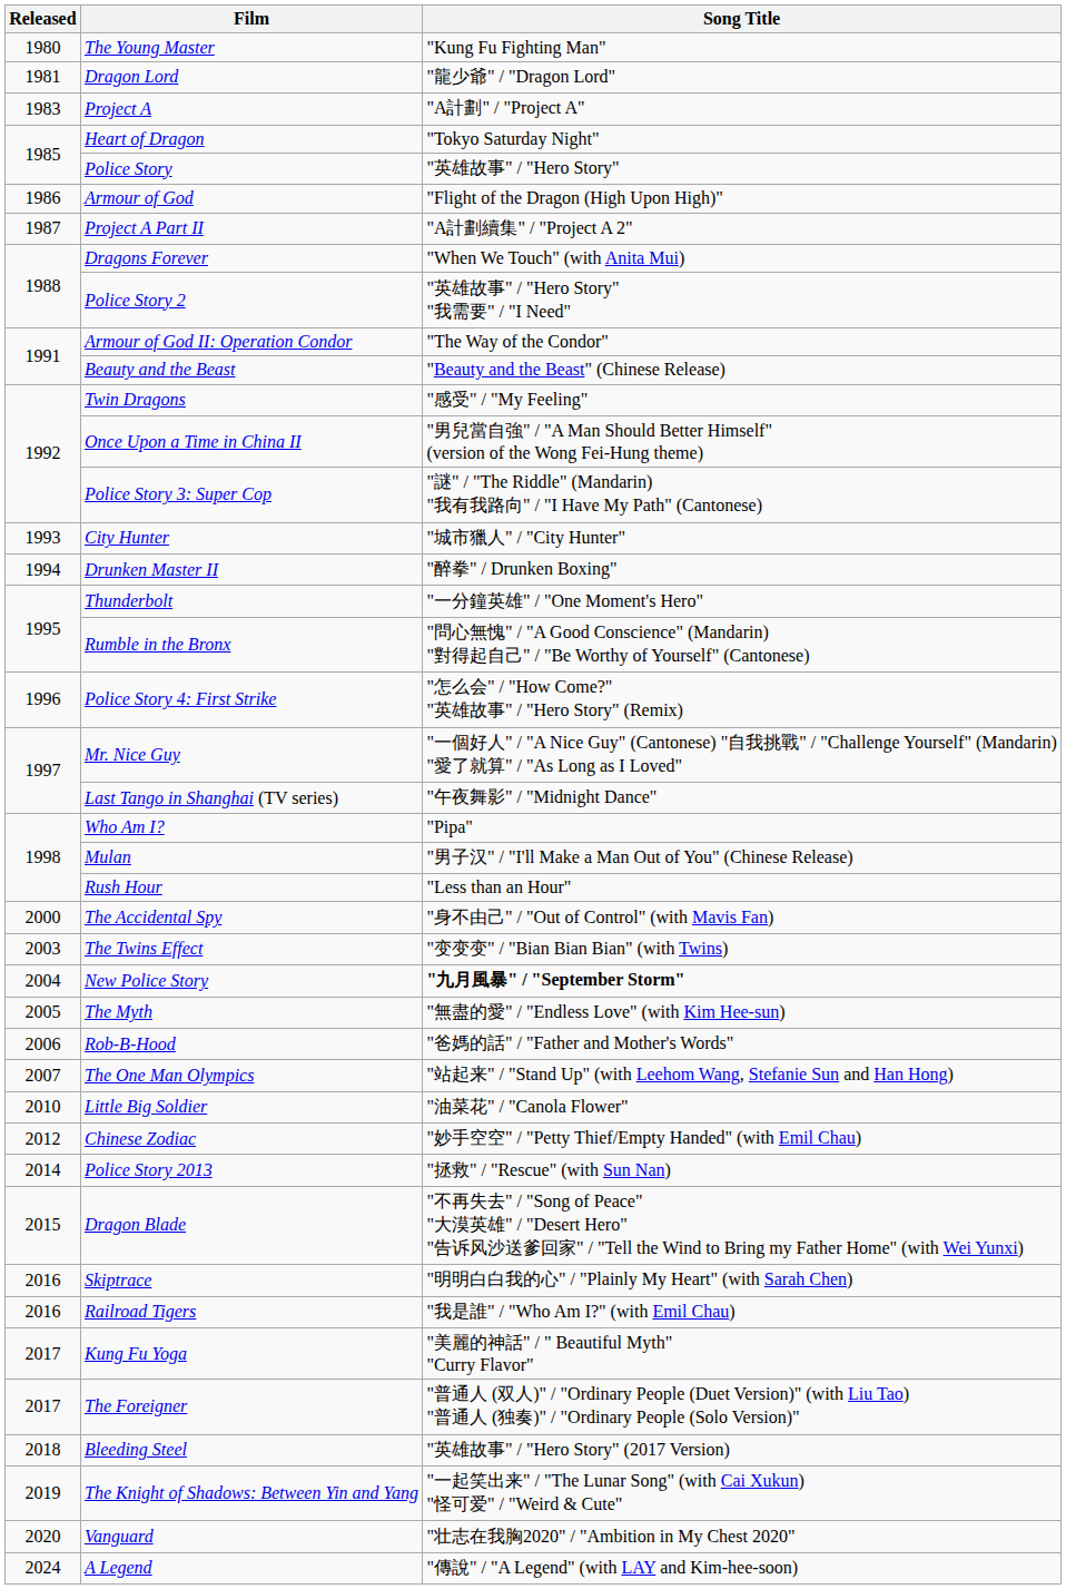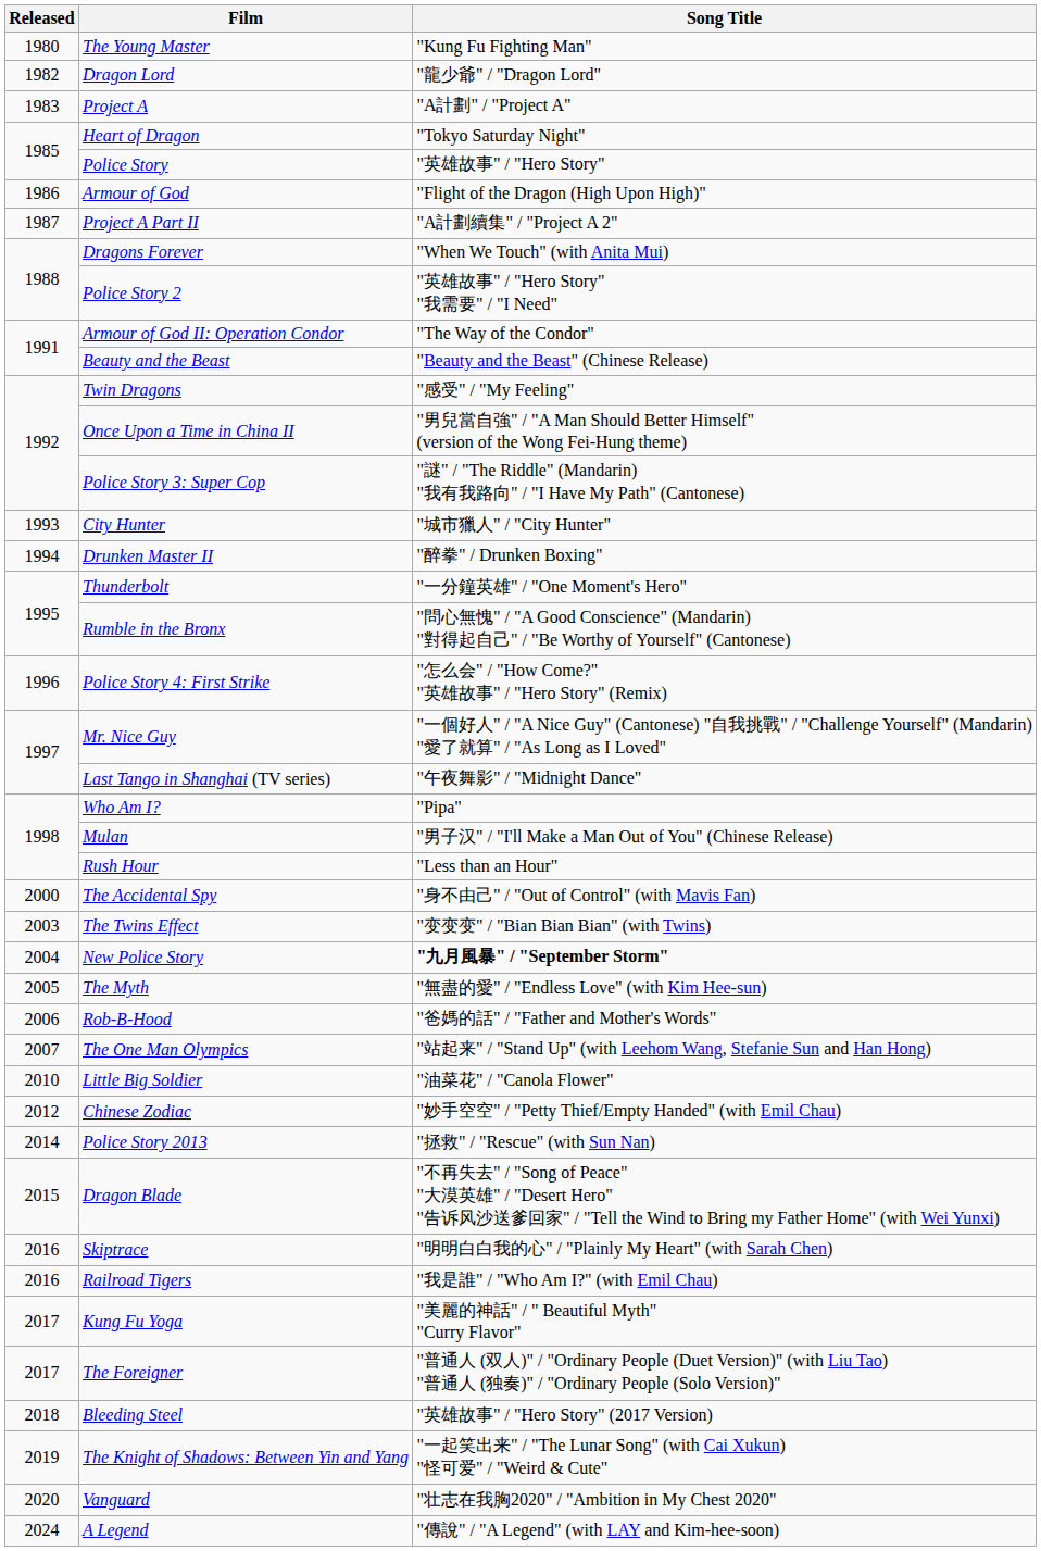Dragon Lord | Released: 1981 -> 1982
